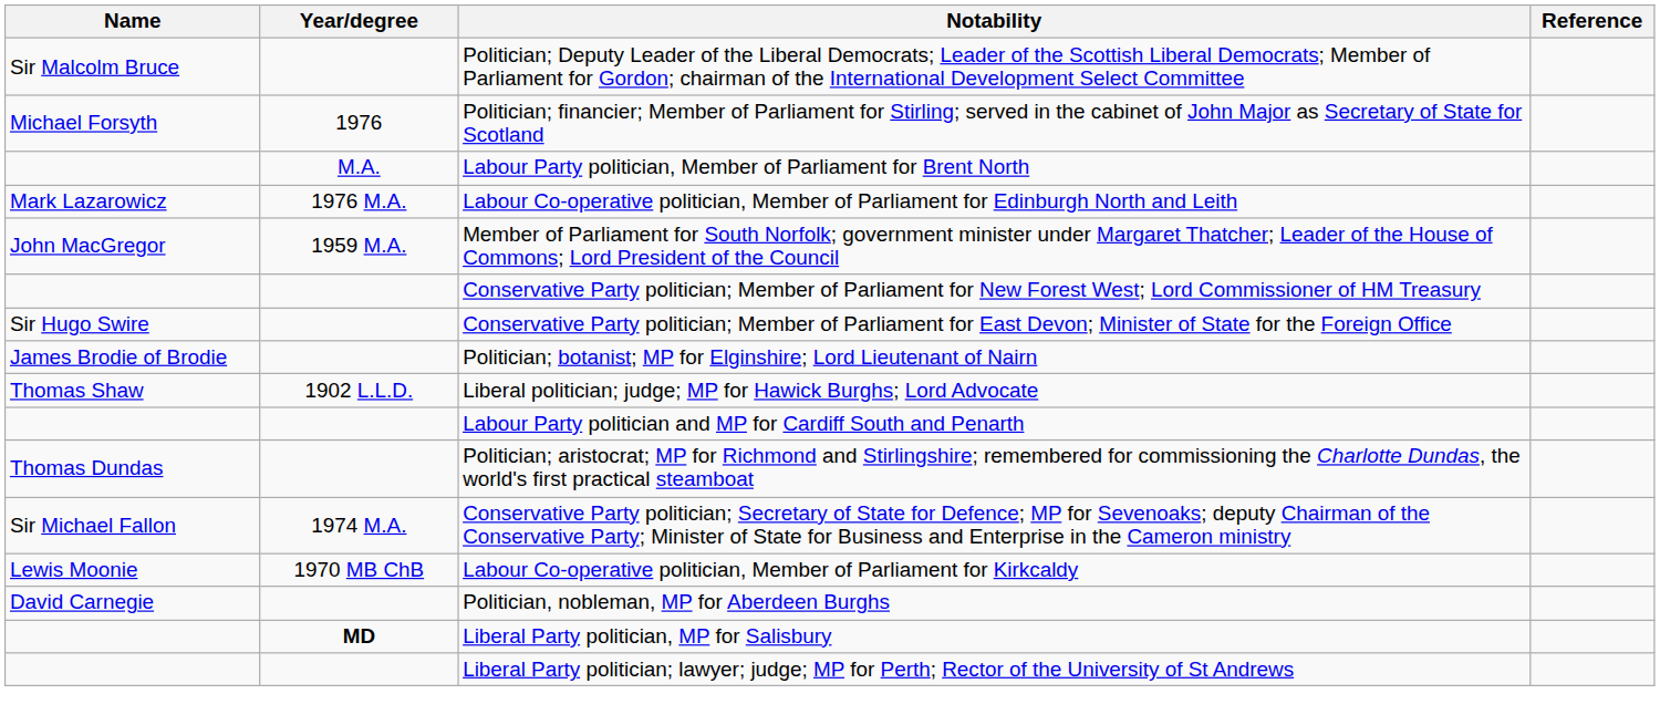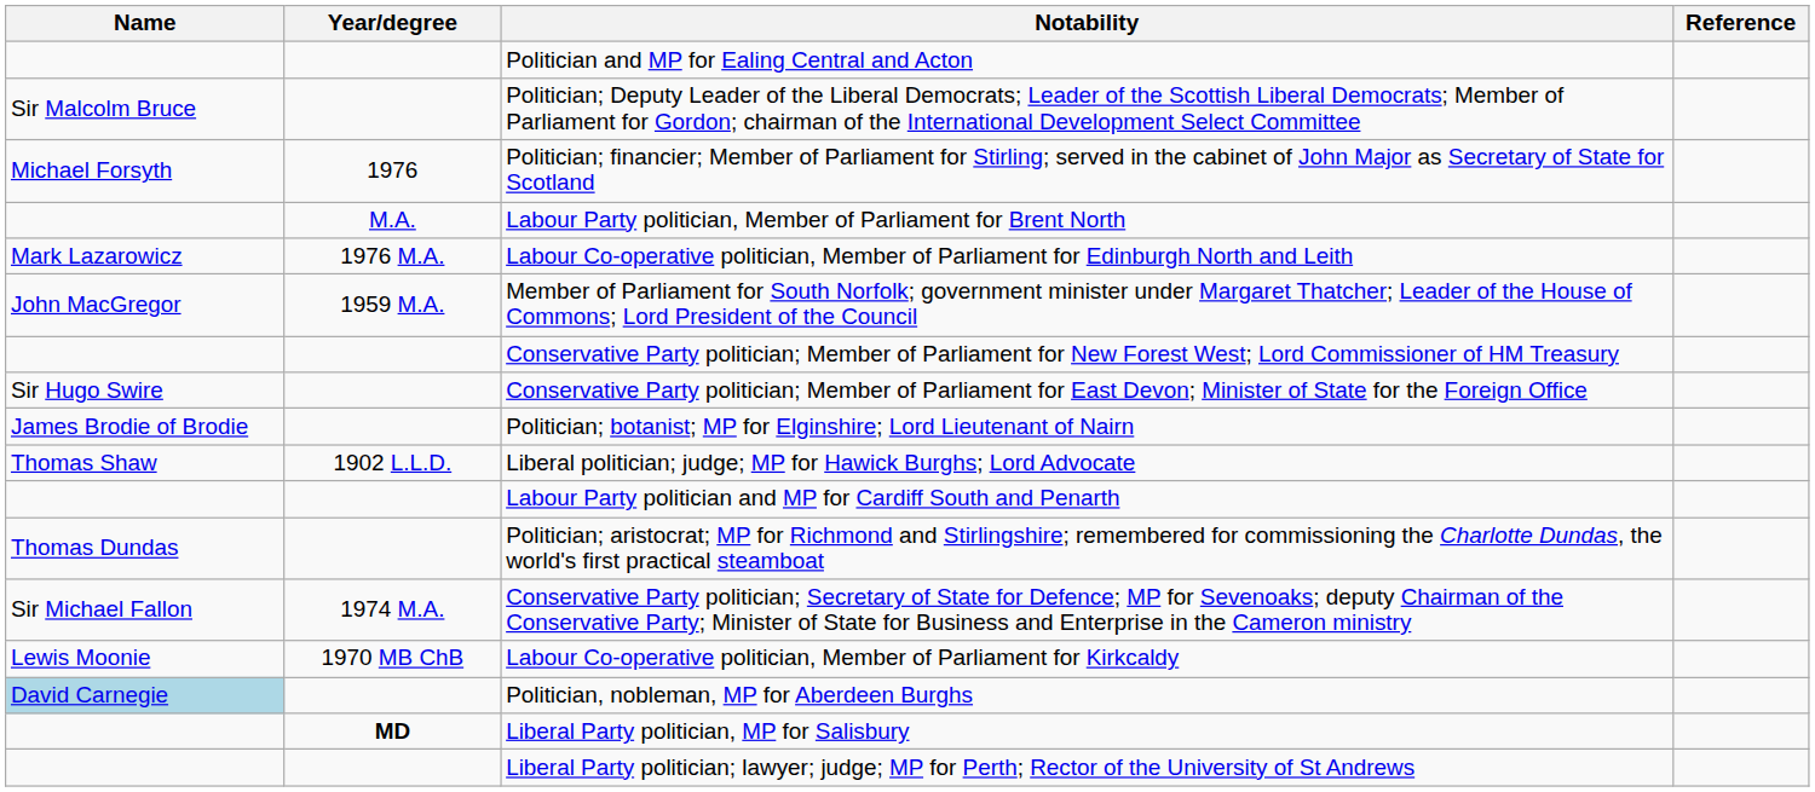+ row: Politician and MP for Ealing Central and Acton
Politician, nobleman, MP for Aberdeen Burghs | Name: no background -> lightblue background
